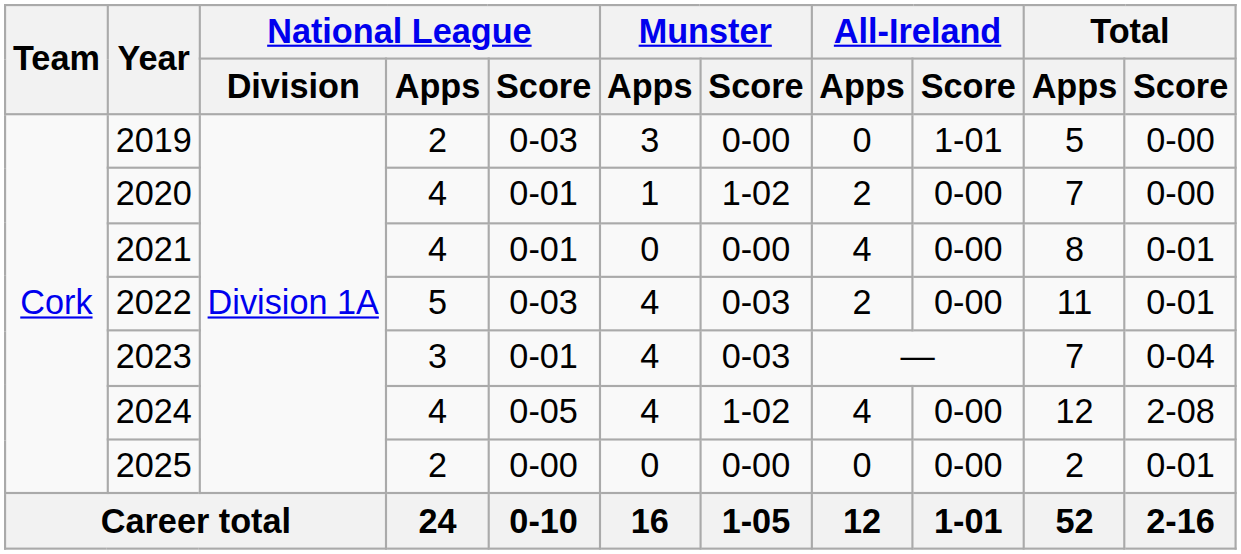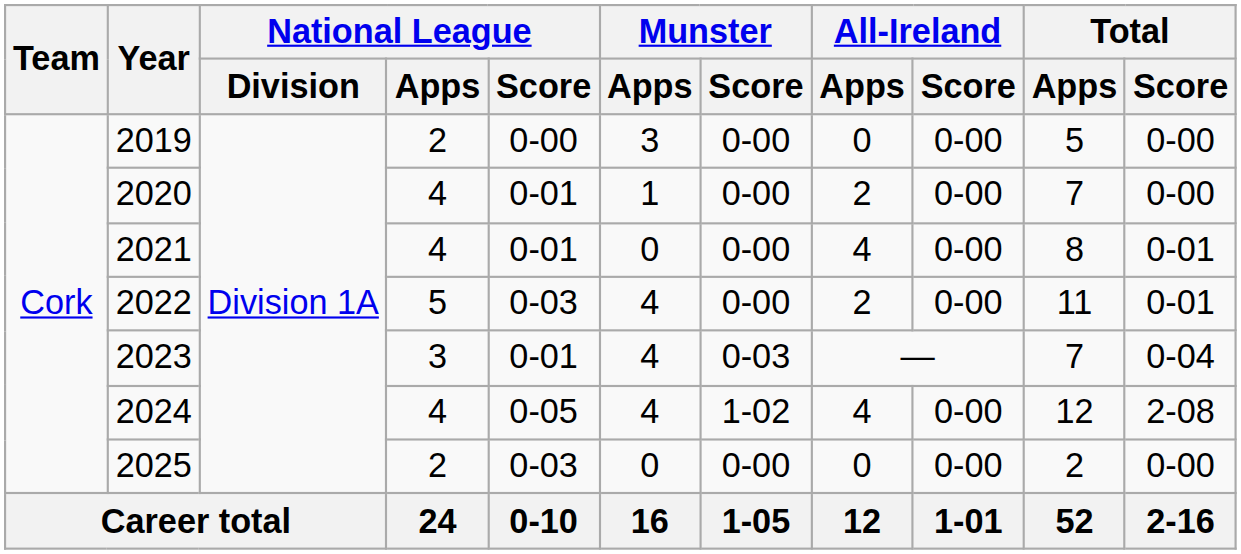2019 | National League / Score: 0-03 -> 0-00
2019 | All-Ireland / Score: 1-01 -> 0-00
2020 | Munster / Score: 1-02 -> 0-00
2022 | Munster / Score: 0-03 -> 0-00
2025 | National League / Score: 0-00 -> 0-03
2025 | Total / Score: 0-01 -> 0-00
